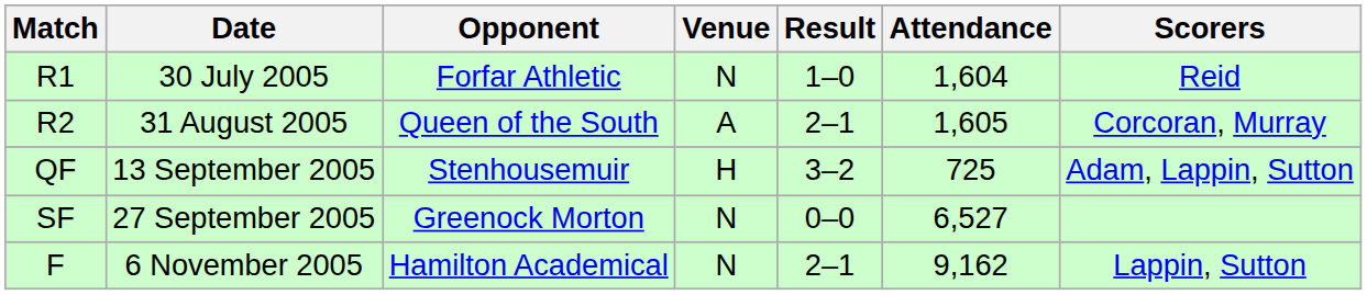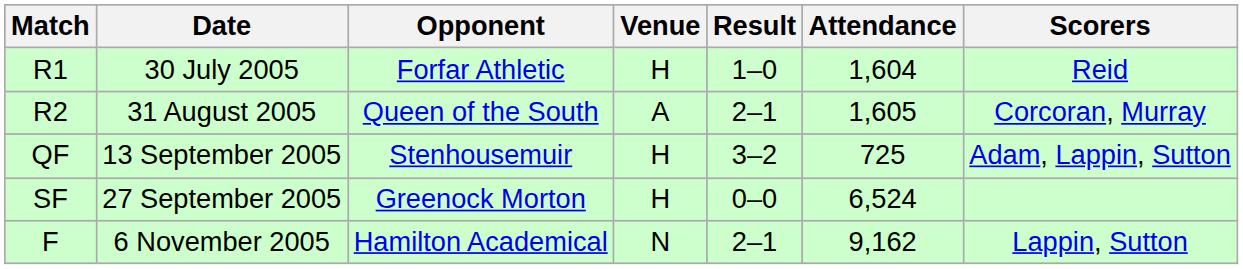30 July 2005 | Venue: N -> H
27 September 2005 | Venue: N -> H
27 September 2005 | Attendance: 6,527 -> 6,524
